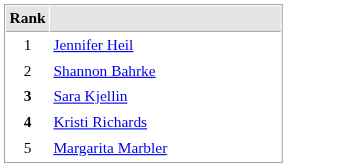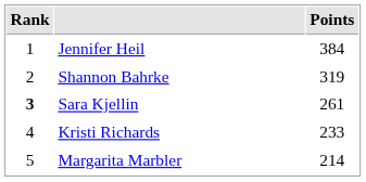+ column: Points | 384 | 319 | 261 | 233 | 214
Kristi Richards | Rank: bold -> normal
